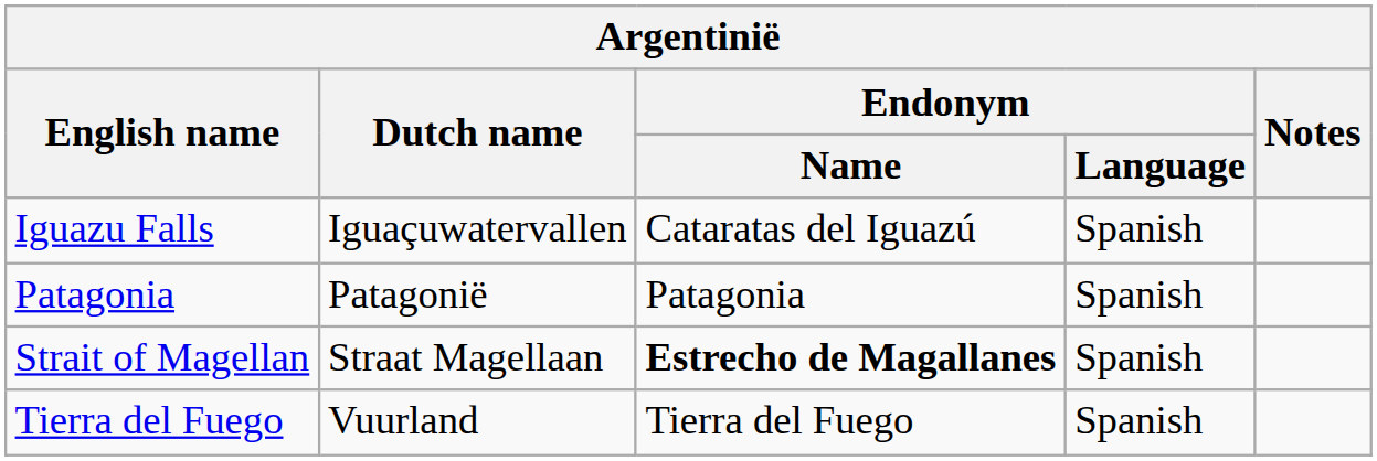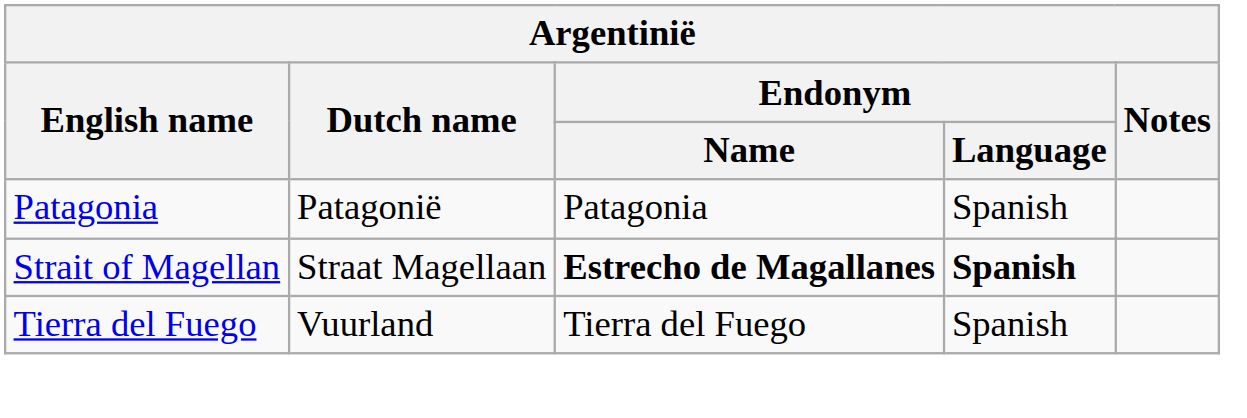- row: Iguazu Falls | Iguaçuwatervallen | Cataratas del Iguazú | Spanish
Strait of Magellan | Endonym / Language: normal -> bold
